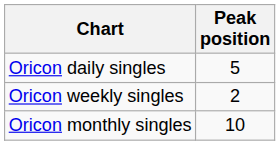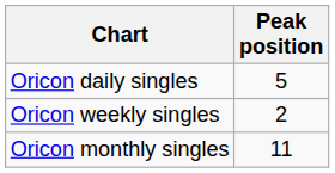Oricon monthly singles | Peak position: 10 -> 11
